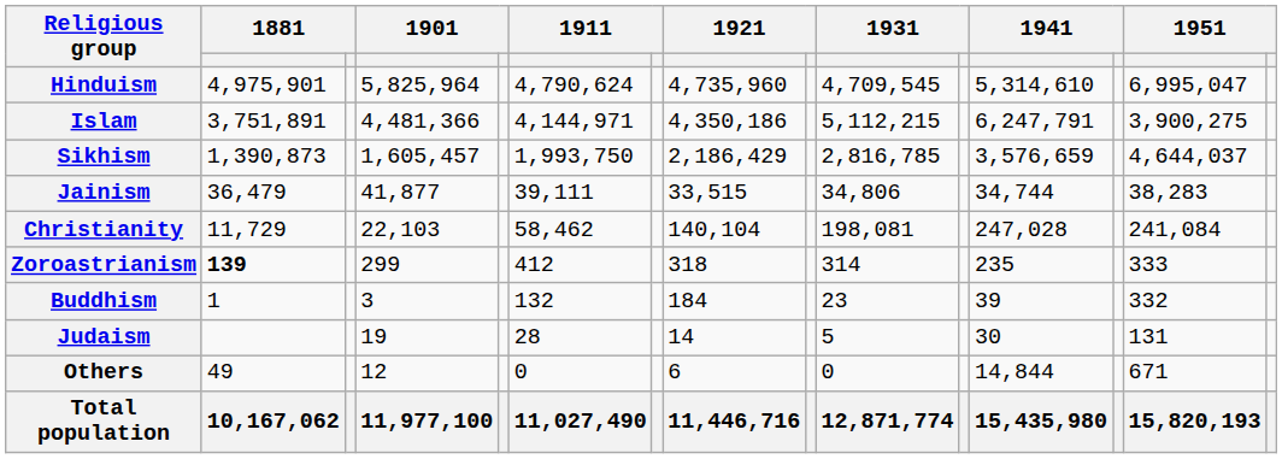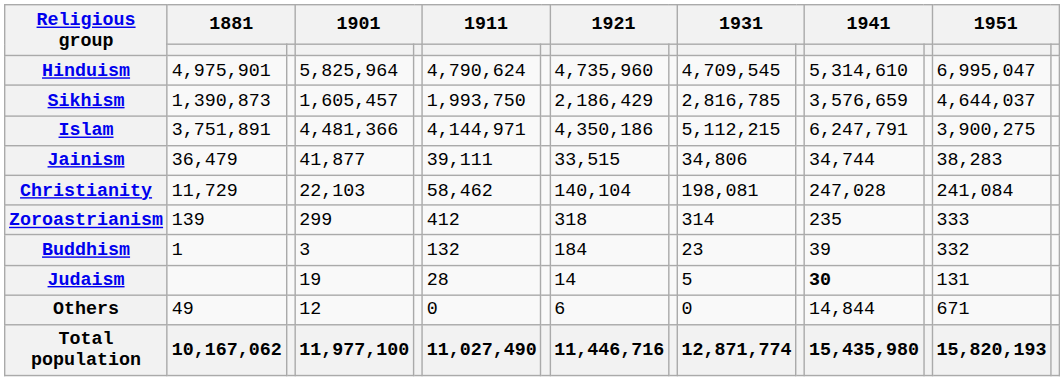rows swapped: Islam <-> Sikhism
Zoroastrianism | column 2: bold -> normal
Judaism | column 12: normal -> bold
